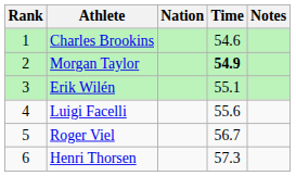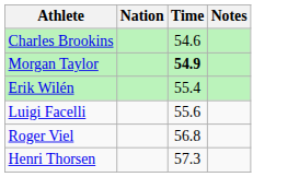- column: Rank | 1 | 2 | 3 | 4 | 5 | 6
Erik Wilén | Time: 55.1 -> 55.4
Roger Viel | Time: 56.7 -> 56.8
